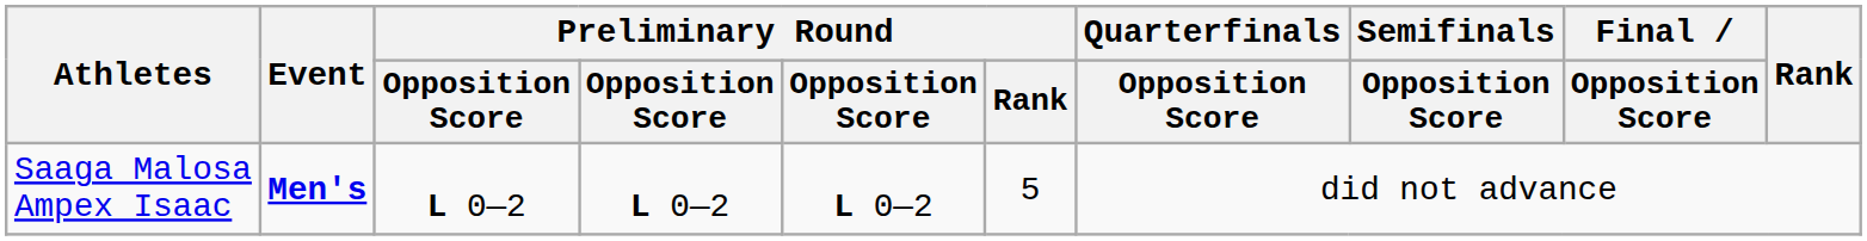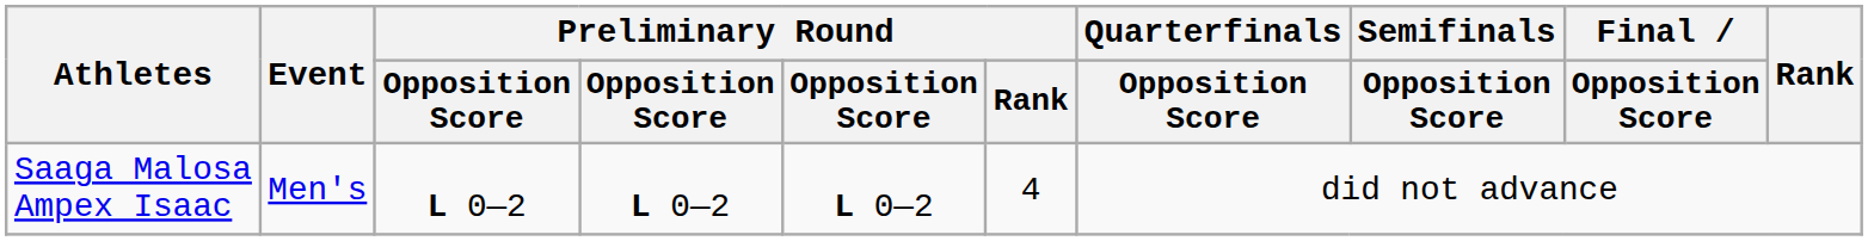Saaga Malosa Ampex Isaac | Event: bold -> normal
Saaga Malosa Ampex Isaac | Preliminary Round / Rank: 5 -> 4
